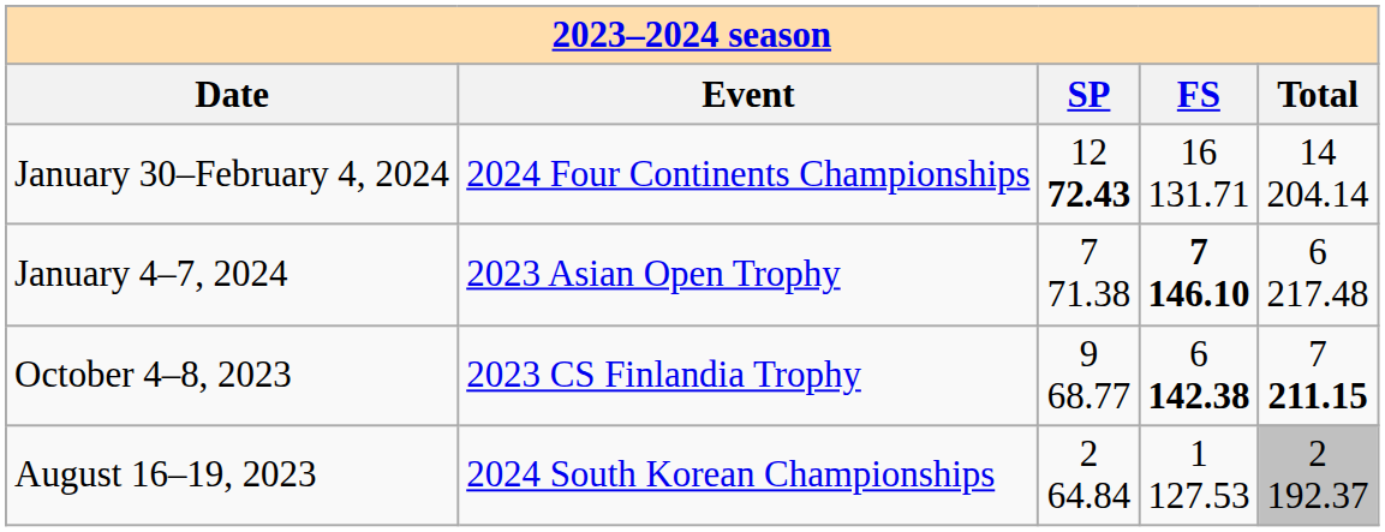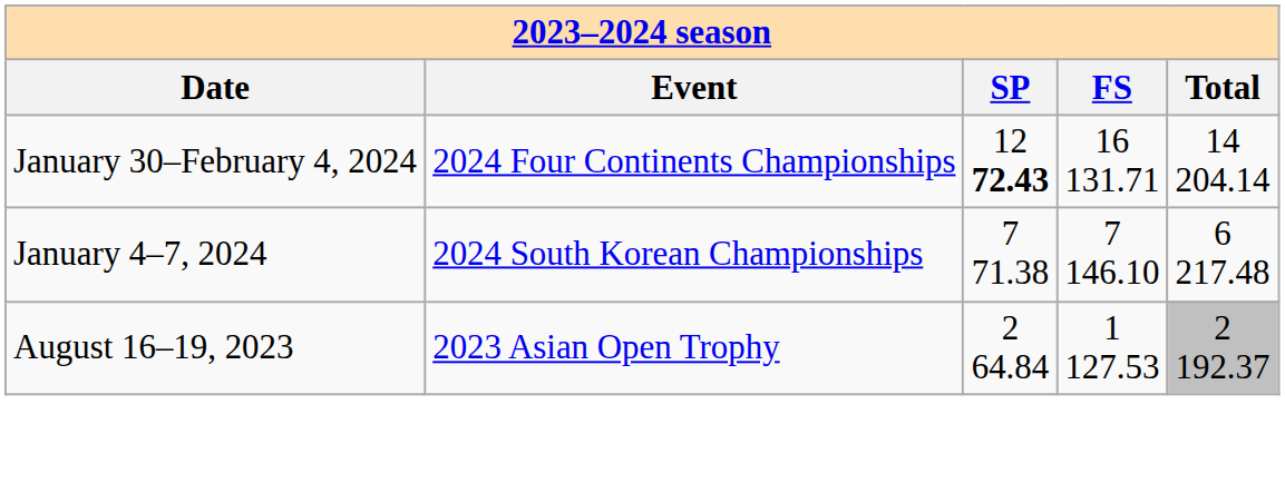January 4–7, 2024 | column 2: 2023 Asian Open Trophy -> 2024 South Korean Championships
January 4–7, 2024 | column 4: bold -> normal
- row: October 4–8, 2023 | 2023 CS Finlandia Trophy | 9 68.77 | 6 142.38 | 7 211.15
August 16–19, 2023 | column 2: 2024 South Korean Championships -> 2023 Asian Open Trophy
